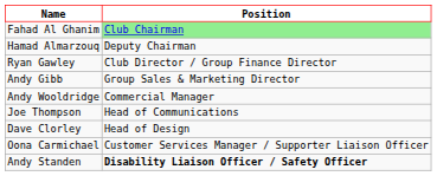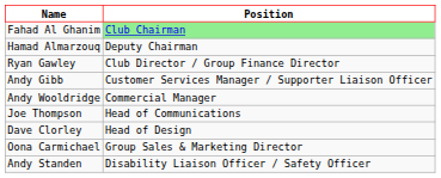Andy Gibb | Position: Group Sales & Marketing Director -> Customer Services Manager / Supporter Liaison Officer
Oona Carmichael | Position: Customer Services Manager / Supporter Liaison Officer -> Group Sales & Marketing Director
Andy Standen | Position: bold -> normal
